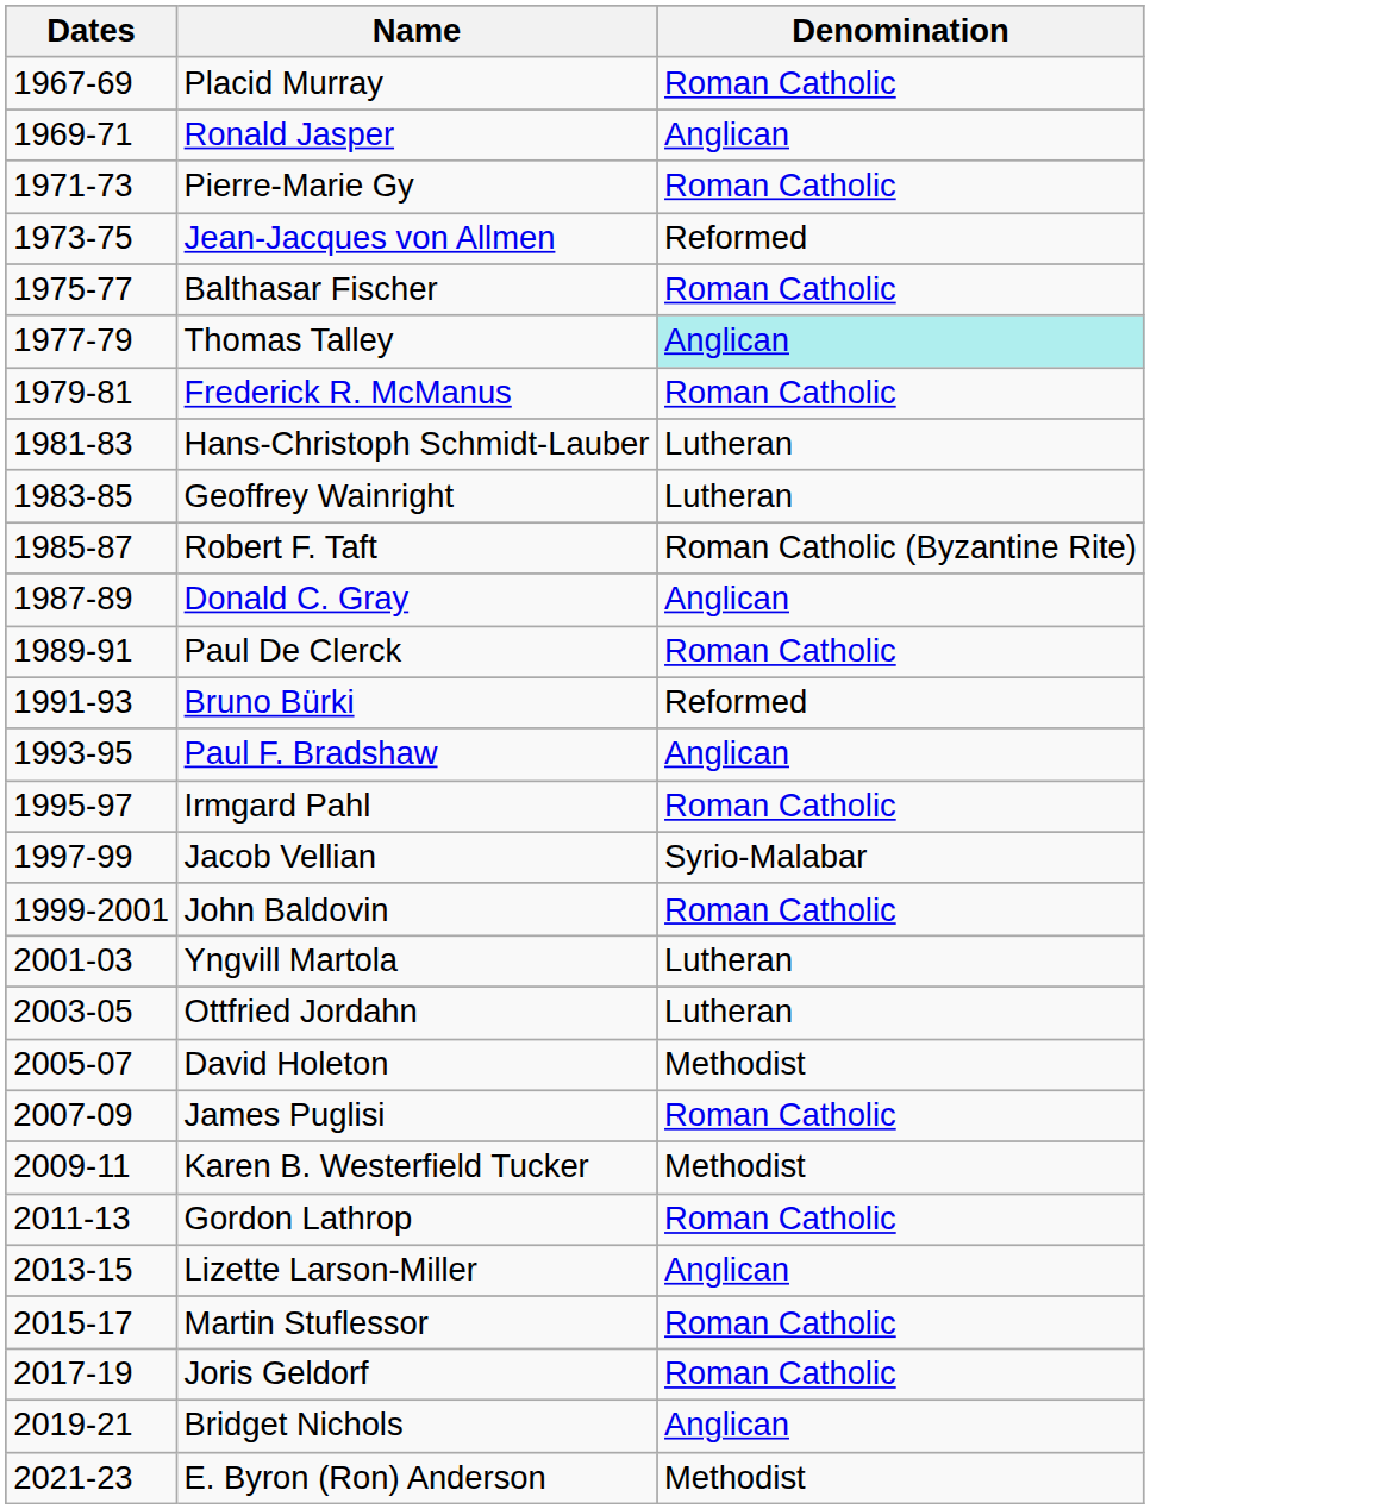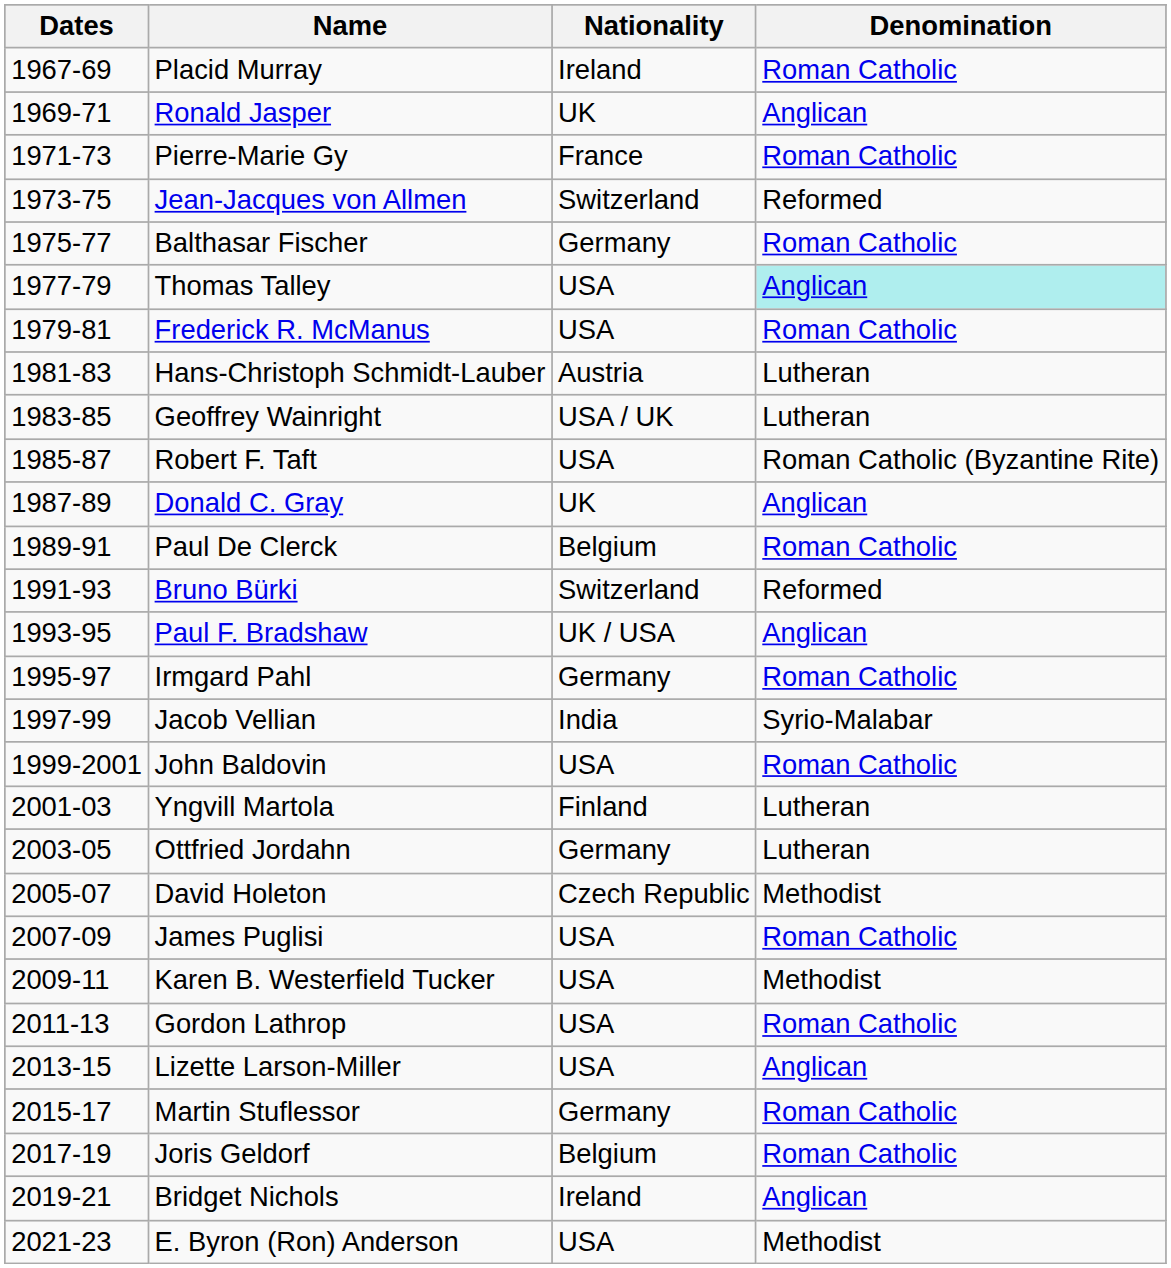+ column: Nationality | Ireland | UK | France | Switzerland | Germany | USA | USA | Austria | USA / UK | USA | UK | Belgium | Switzerland | UK / USA | Germany | India | USA | Finland | Germany | Czech Republic | USA | USA | USA | USA | Germany | Belgium | Ireland | USA
